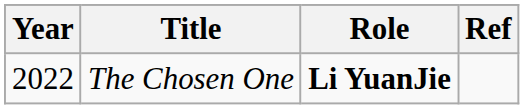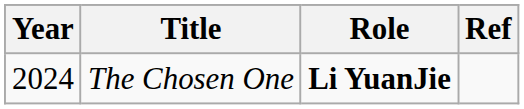The Chosen One | Year: 2022 -> 2024
